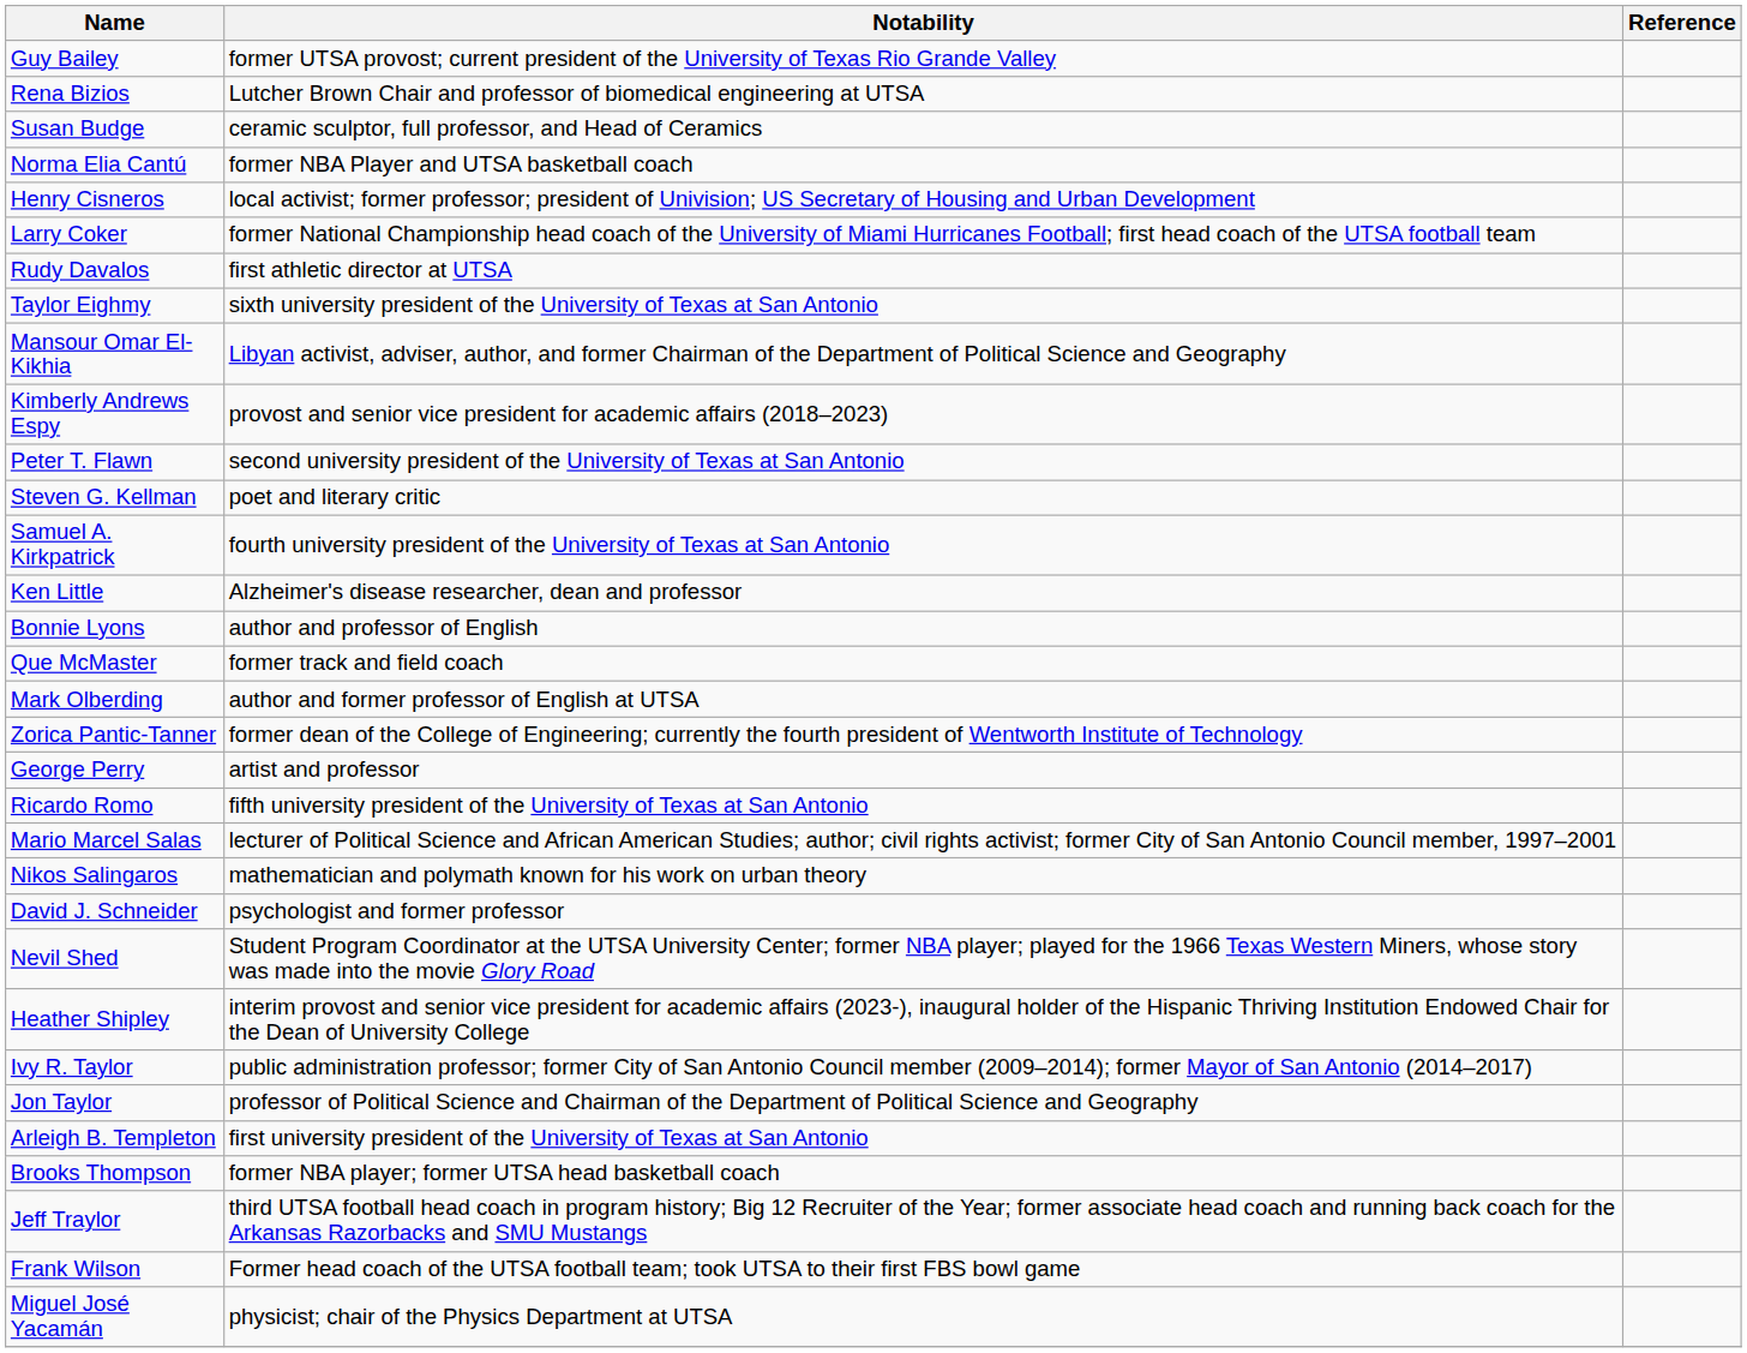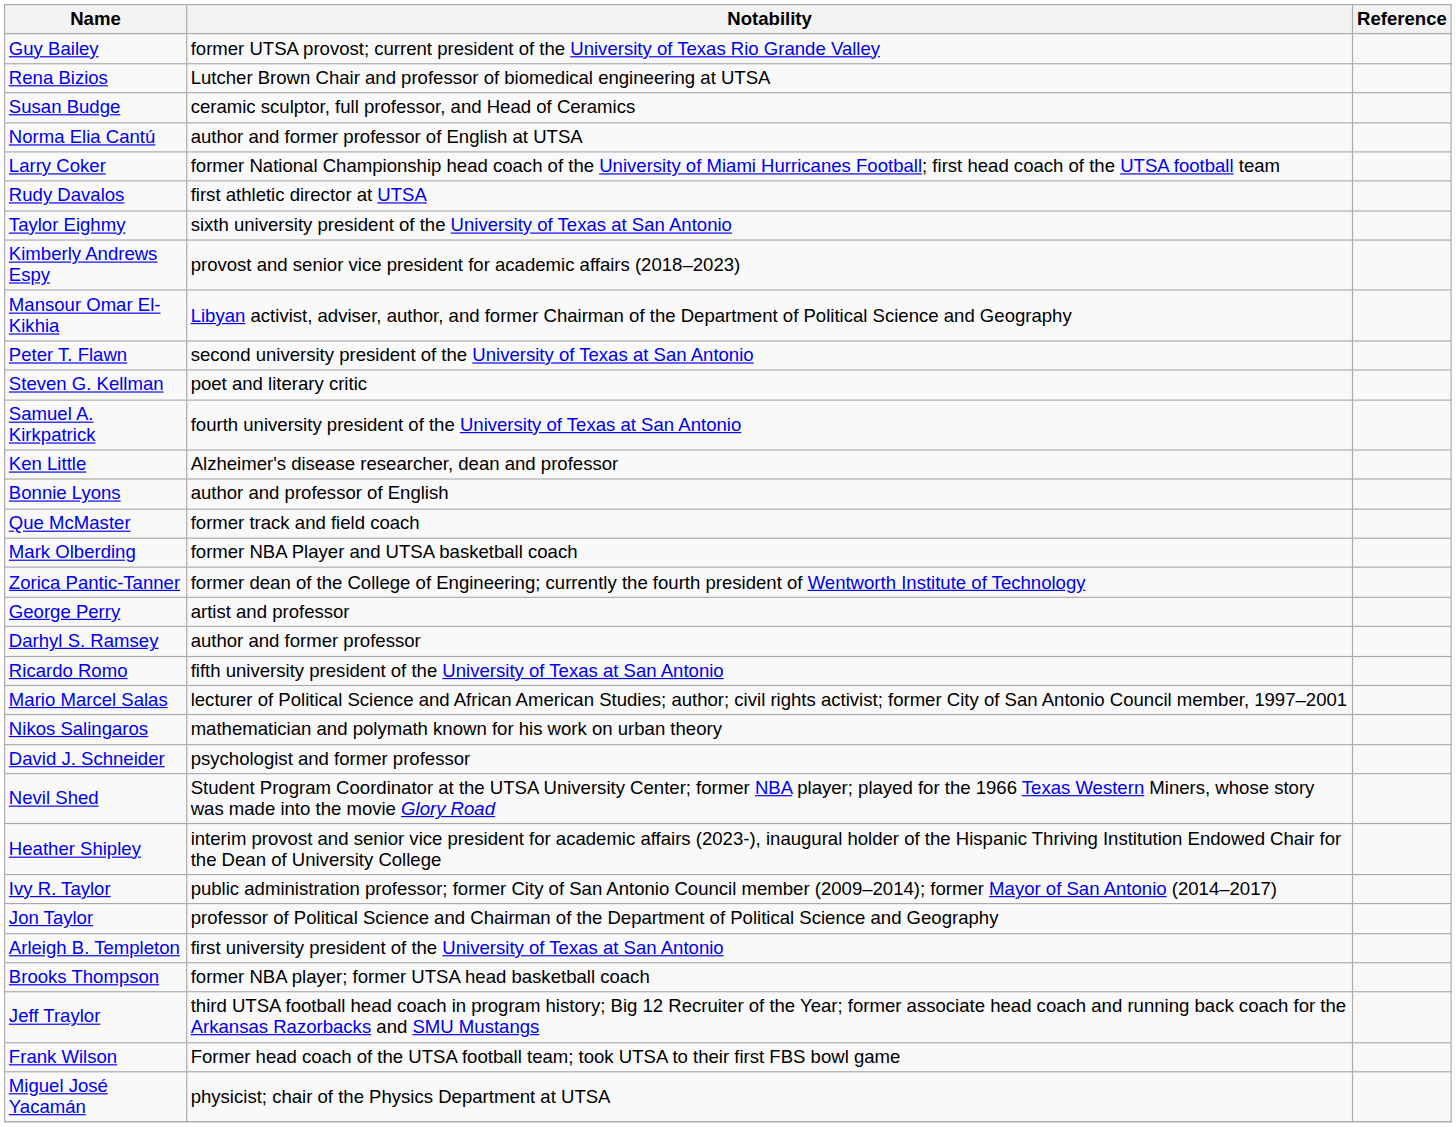Norma Elia Cantú | Notability: former NBA Player and UTSA basketball coach -> author and former professor of English at UTSA
- row: Henry Cisneros | local activist; former professor; president of Univision; US Secretary of Housing and Urban Development
rows swapped: Mansour Omar El-Kikhia <-> Kimberly Andrews Espy
Mark Olberding | Notability: author and former professor of English at UTSA -> former NBA Player and UTSA basketball coach
+ row: Darhyl S. Ramsey | author and former professor
